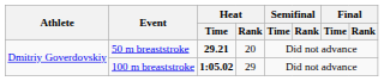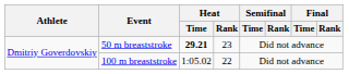50 m breaststroke | Heat / Rank: 20 -> 23
100 m breaststroke | Heat / Time: bold -> normal
100 m breaststroke | Heat / Rank: 29 -> 22
